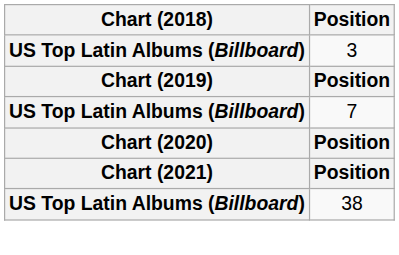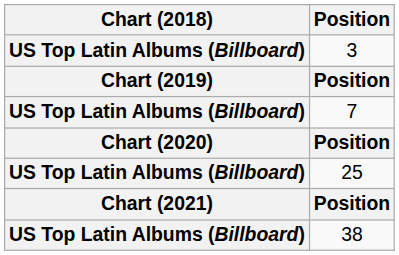+ row: US Top Latin Albums (Billboard) | 25
